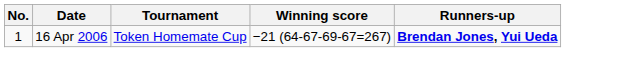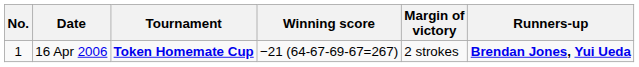+ column: Margin of victory | 2 strokes
16 Apr 2006 | Tournament: normal -> bold
